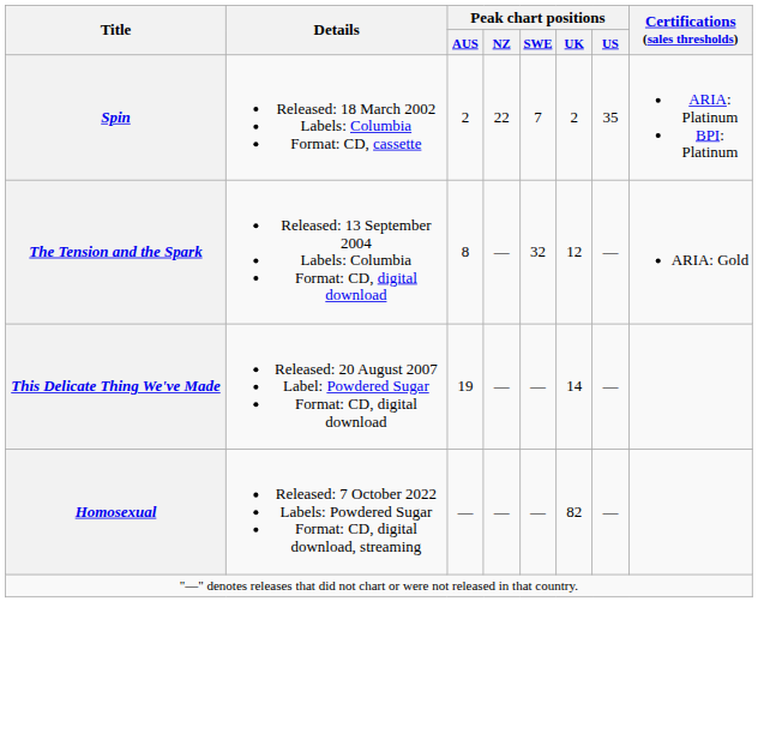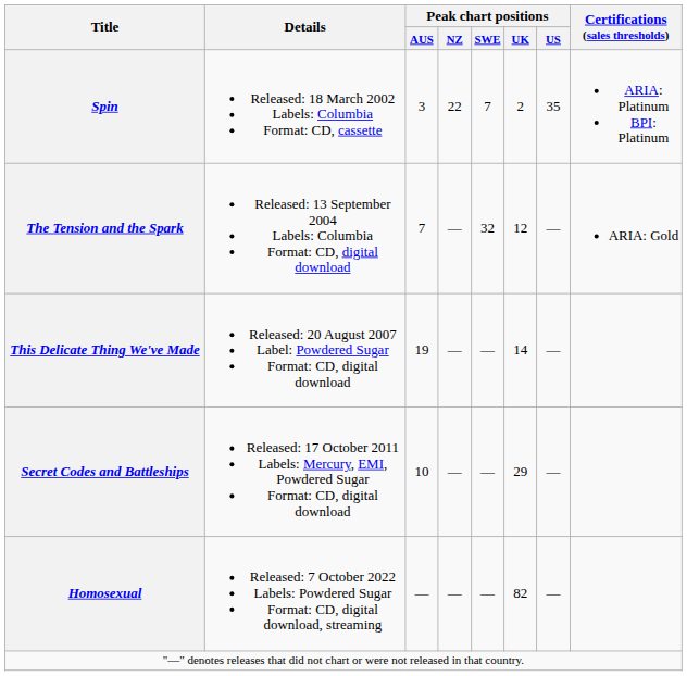Spin | Peak chart positions / AUS: 2 -> 3
The Tension and the Spark | Peak chart positions / AUS: 8 -> 7
+ row: Secret Codes and Battleships | Released: 17 October 2011 Labels: Mercury, EMI, Powdered Sugar Format: CD, digital download | 10 | — | — | 29 | —
